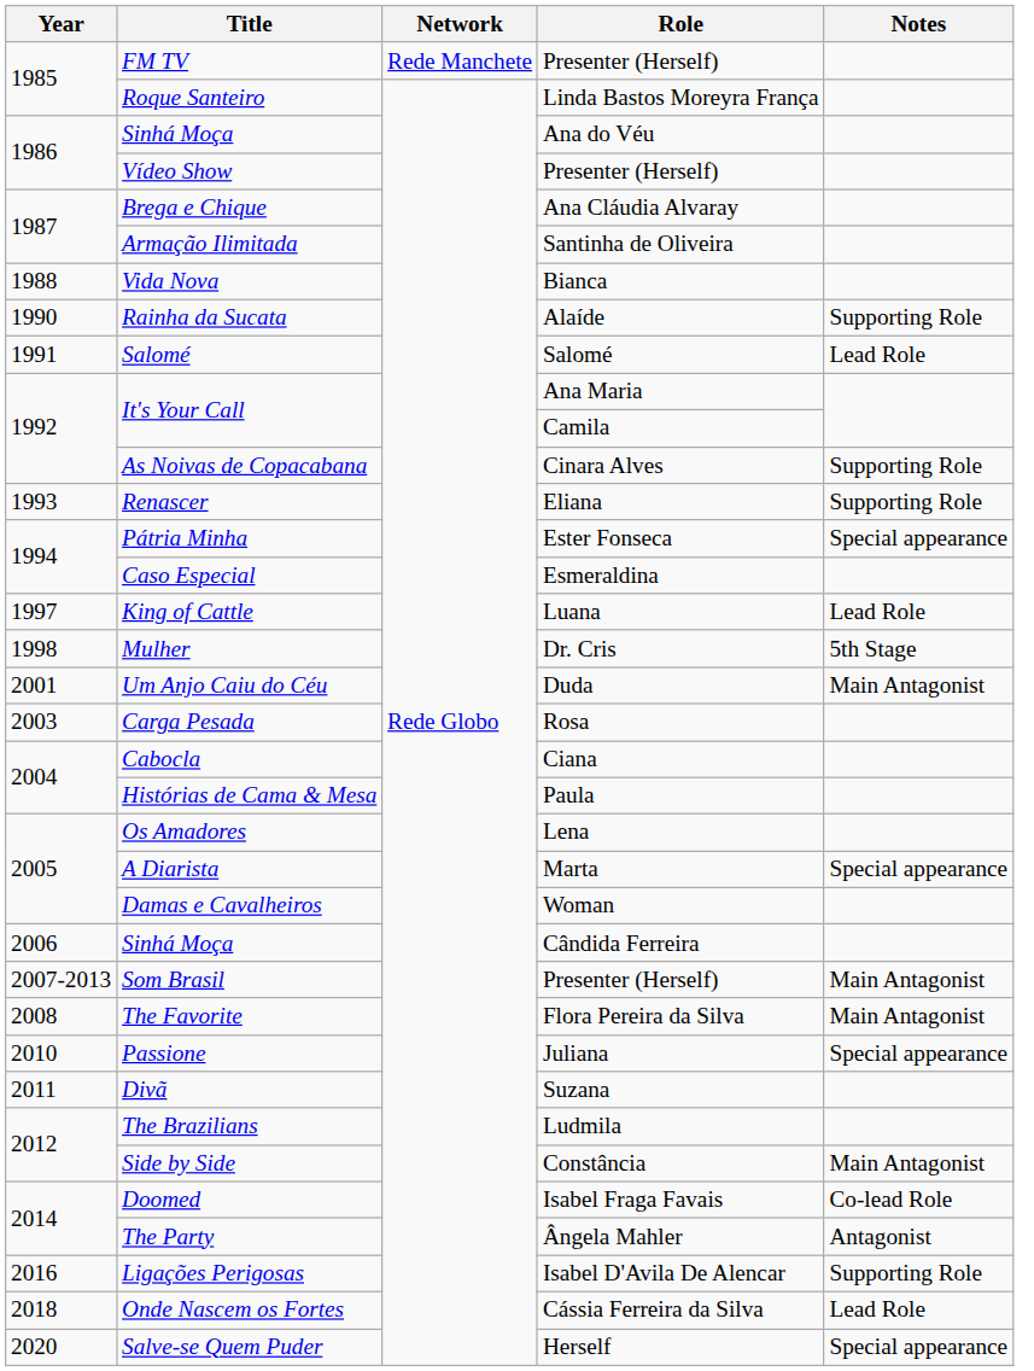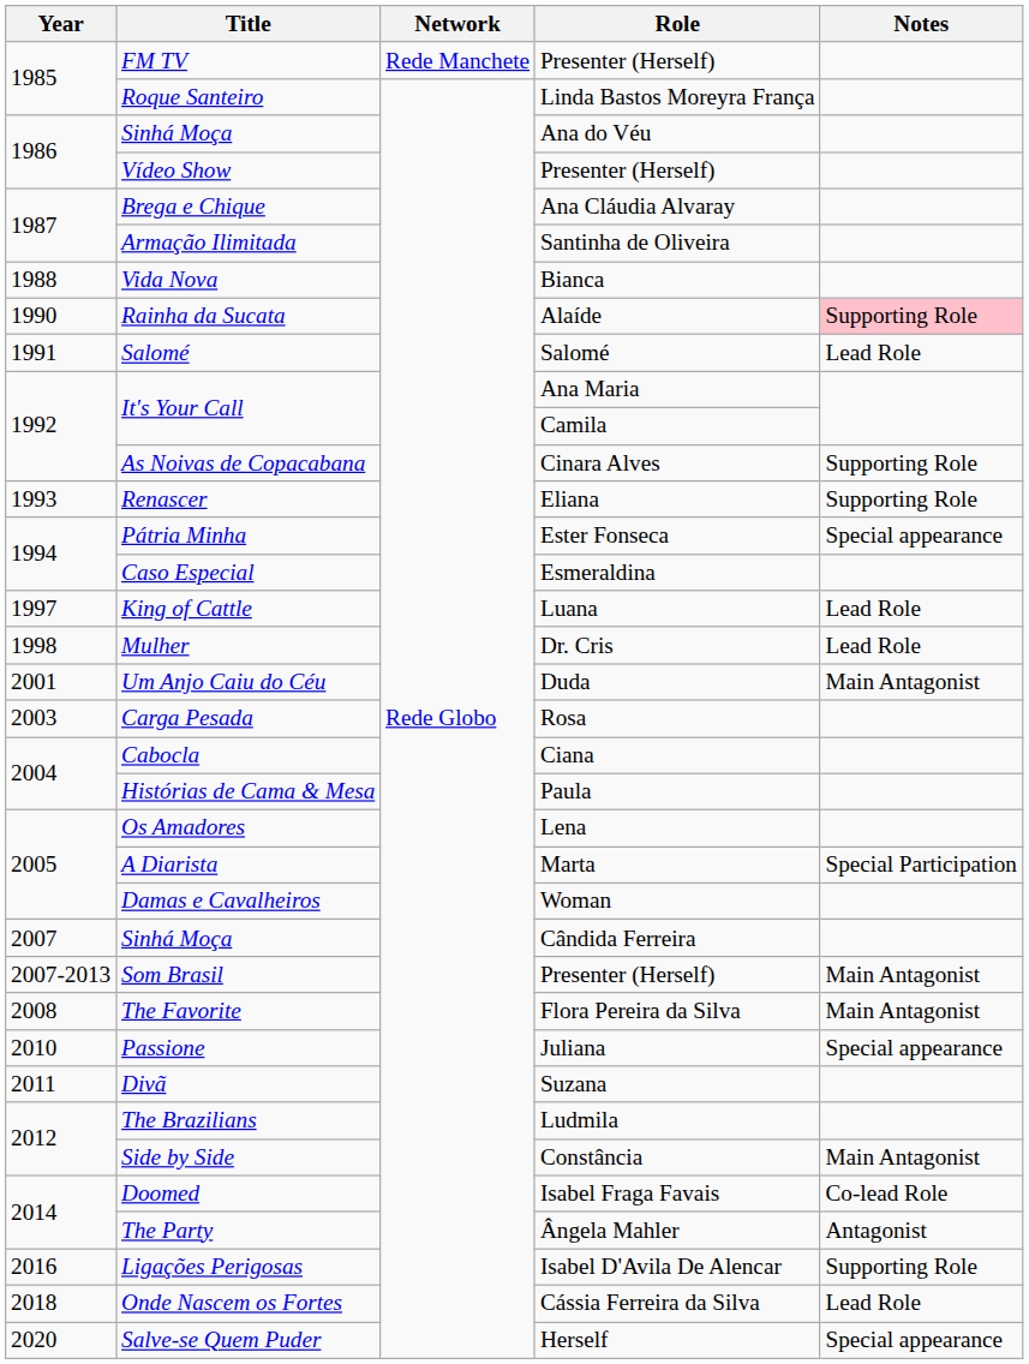Rainha da Sucata | Notes: no background -> pink background
Mulher | Notes: 5th Stage -> Lead Role
A Diarista | Notes: Special appearance -> Special Participation
Sinhá Moça / Cândida Ferreira | Year: 2006 -> 2007
